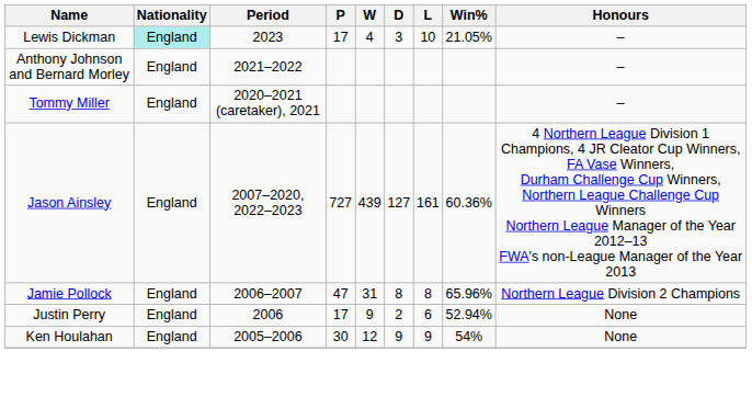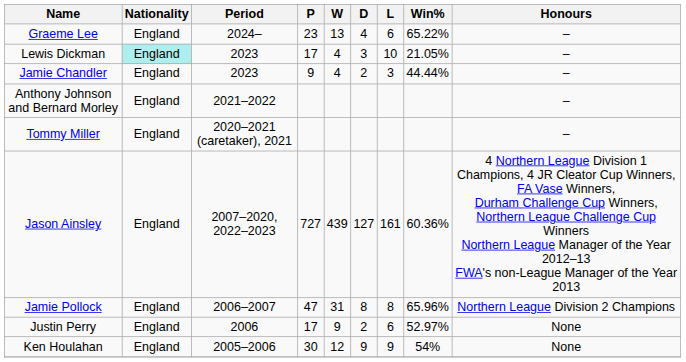+ row: Graeme Lee | England | 2024– | 23 | 13 | 4 | 6 | 65.22% | –
+ row: Jamie Chandler | England | 2023 | 9 | 4 | 2 | 3 | 44.44% | –
Justin Perry | Win%: 52.94% -> 52.97%
